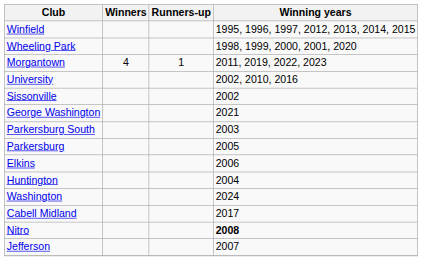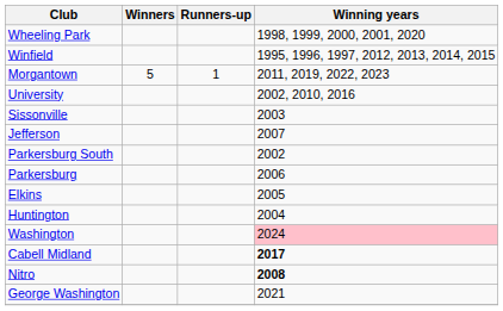rows swapped: Winfield <-> Wheeling Park
Morgantown | Winners: 4 -> 5
Sissonville | Winning years: 2002 -> 2003
rows swapped: George Washington <-> Jefferson
Parkersburg South | Winning years: 2003 -> 2002
Parkersburg | Winning years: 2005 -> 2006
Elkins | Winning years: 2006 -> 2005
Washington | Winning years: no background -> pink background
Cabell Midland | Winning years: normal -> bold
